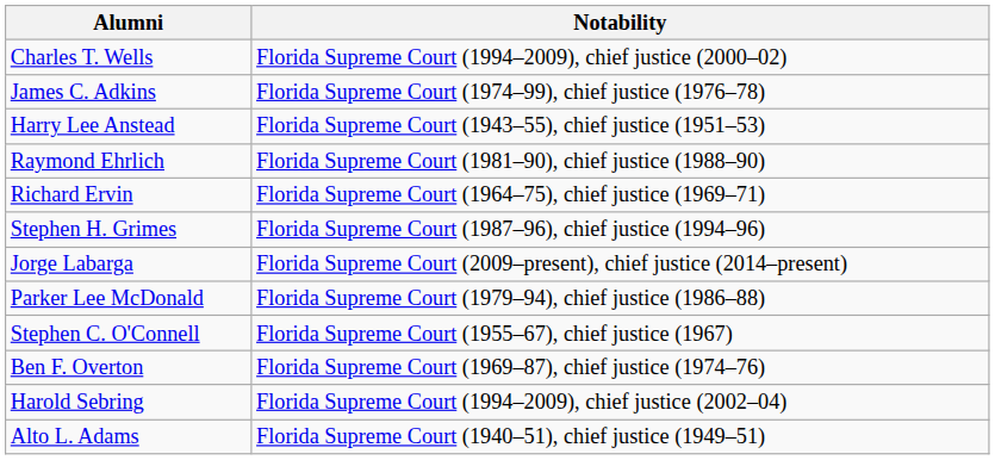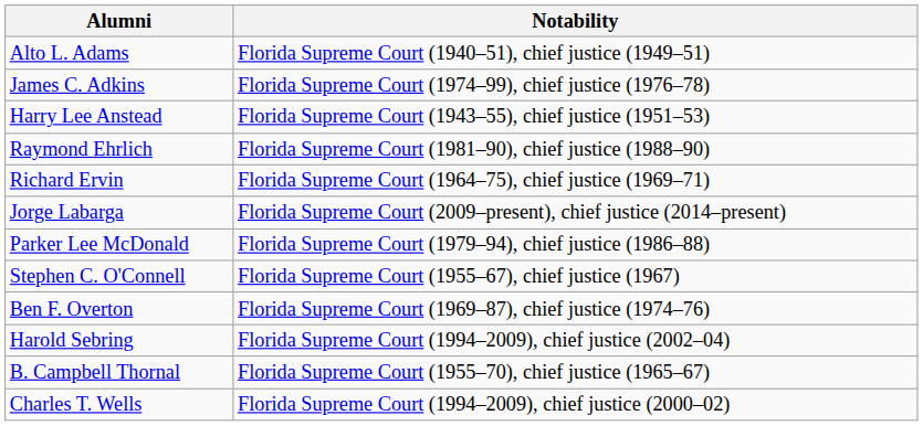rows swapped: Alto L. Adams <-> Charles T. Wells
- row: Stephen H. Grimes | Florida Supreme Court (1987–96), chief justice (1994–96)
+ row: B. Campbell Thornal | Florida Supreme Court (1955–70), chief justice (1965–67)
